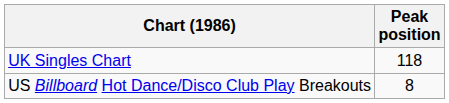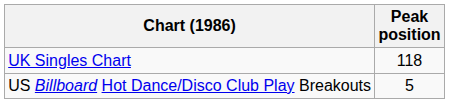US Billboard Hot Dance/Disco Club Play Breakouts | Peak position: 8 -> 5
